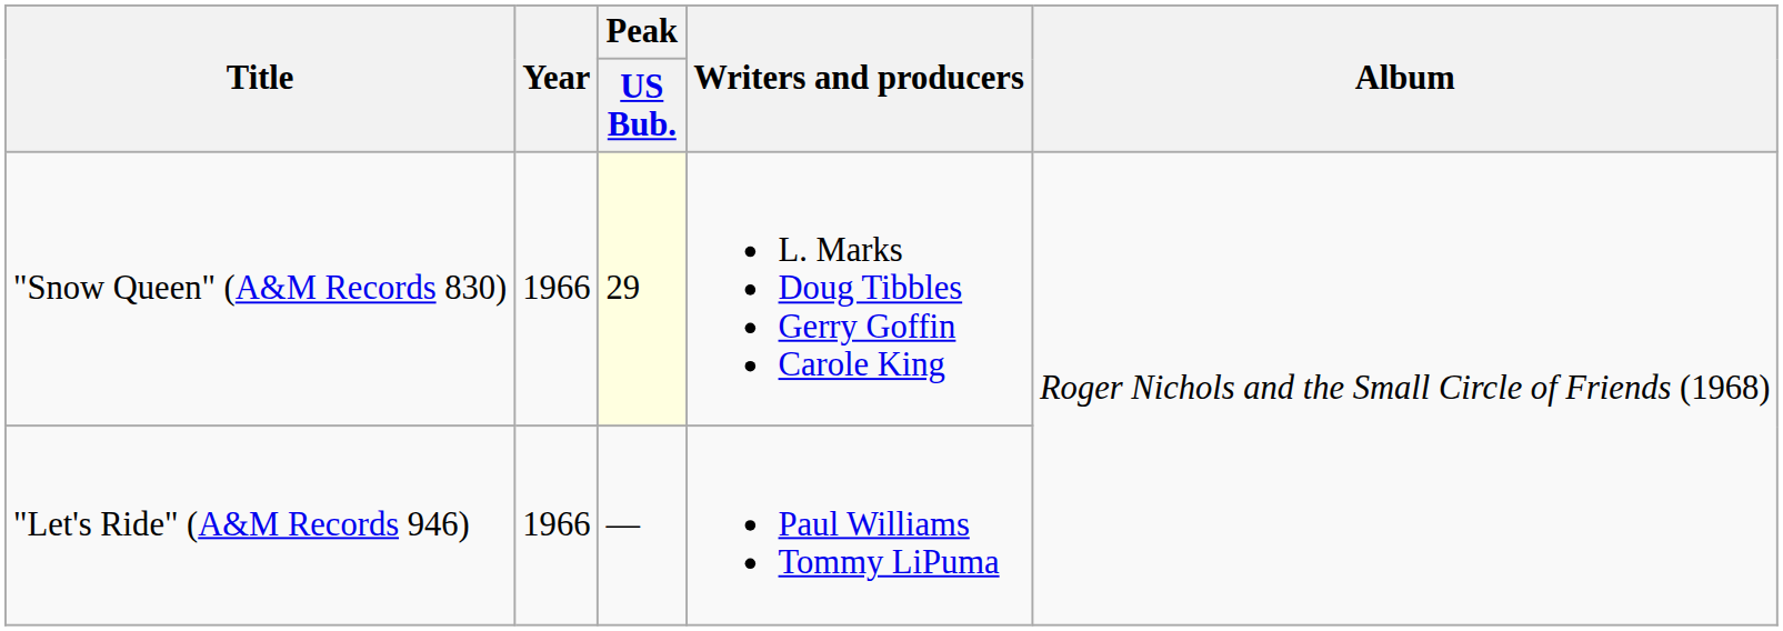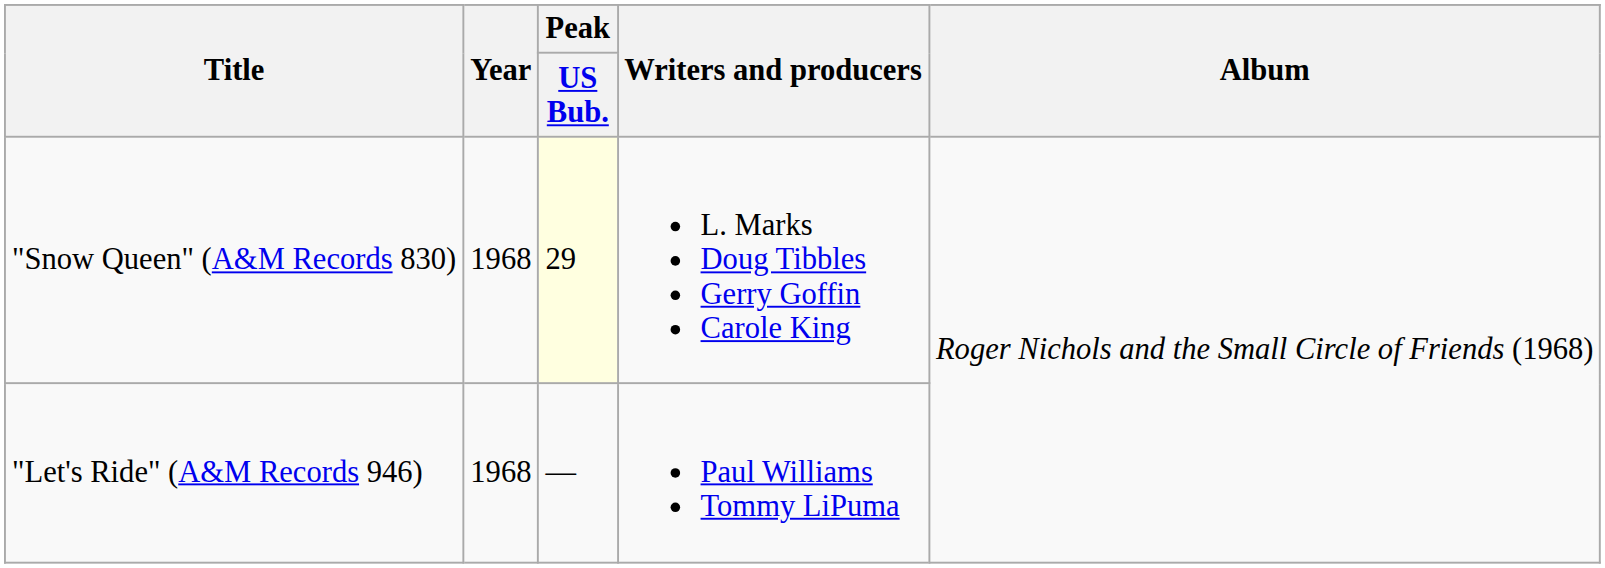"Snow Queen" (A&M Records 830) | Year: 1966 -> 1968
"Let's Ride" (A&M Records 946) | Year: 1966 -> 1968
